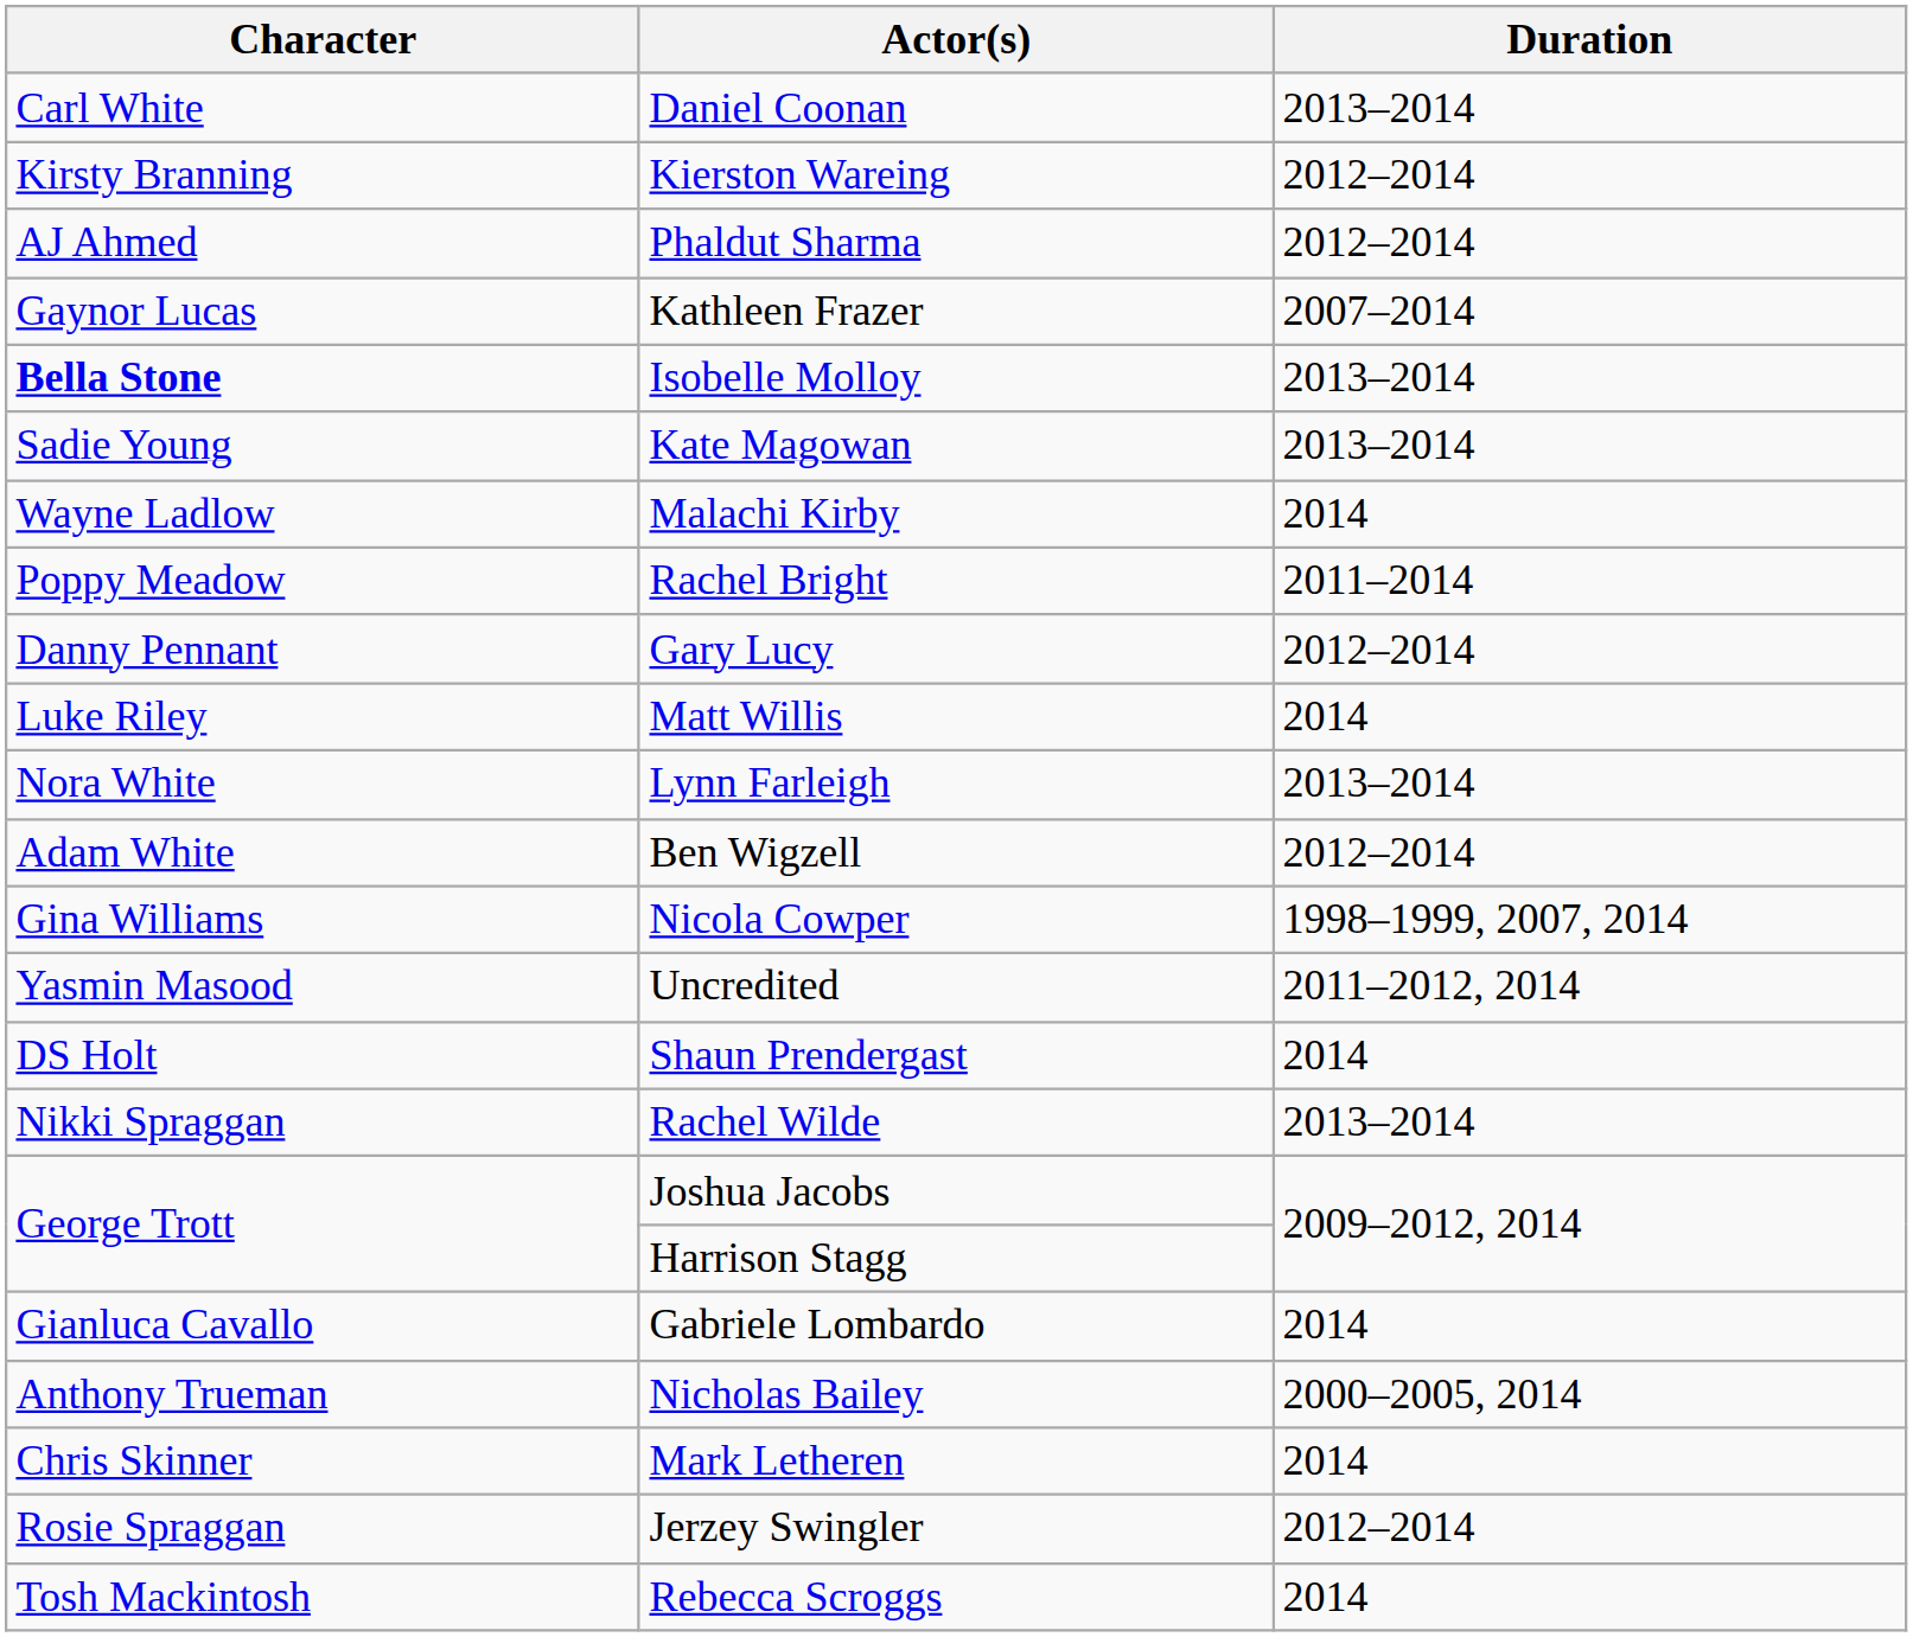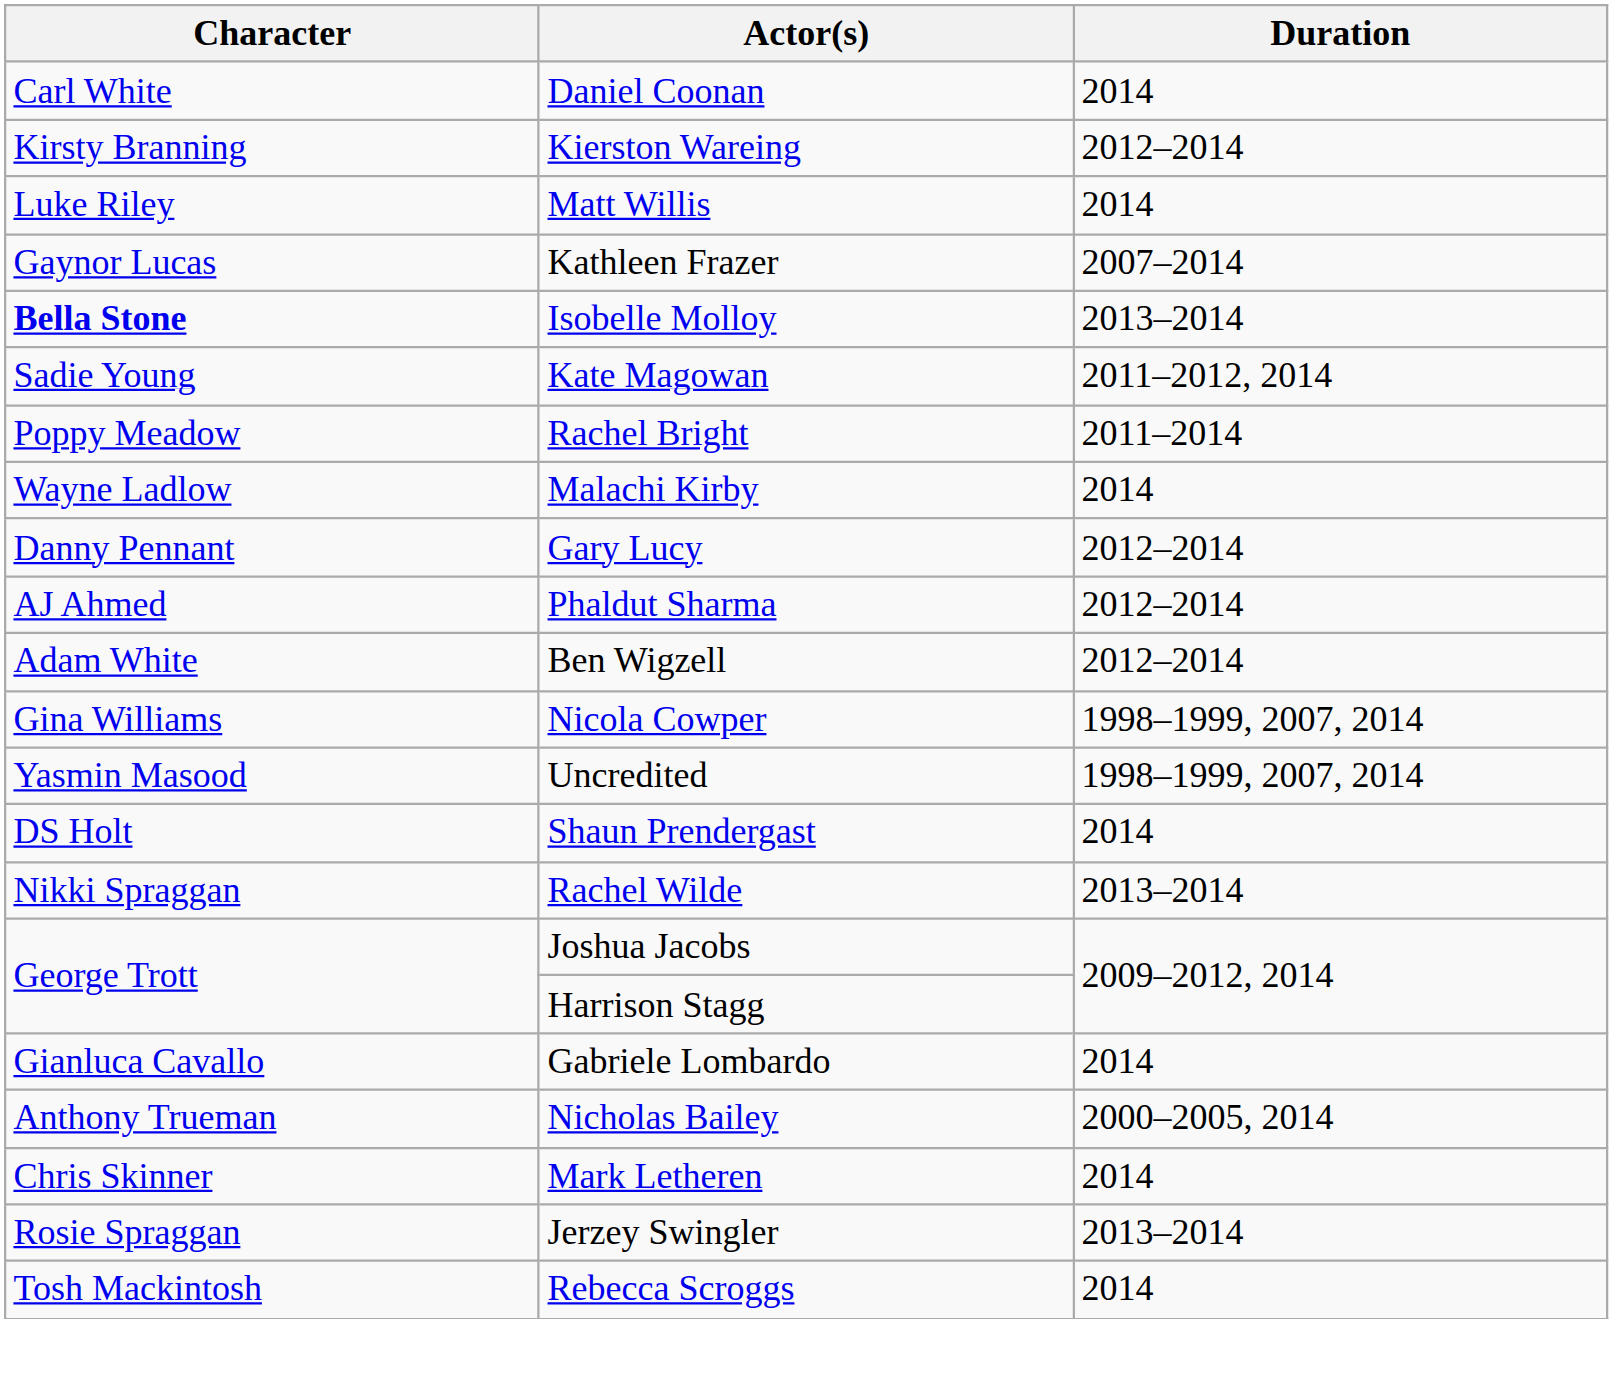Daniel Coonan | Duration: 2013–2014 -> 2014
rows swapped: Phaldut Sharma <-> Matt Willis
Kate Magowan | Duration: 2013–2014 -> 2011–2012, 2014
rows swapped: Malachi Kirby <-> Rachel Bright
- row: Nora White | Lynn Farleigh | 2013–2014
Uncredited | Duration: 2011–2012, 2014 -> 1998–1999, 2007, 2014
Jerzey Swingler | Duration: 2012–2014 -> 2013–2014
